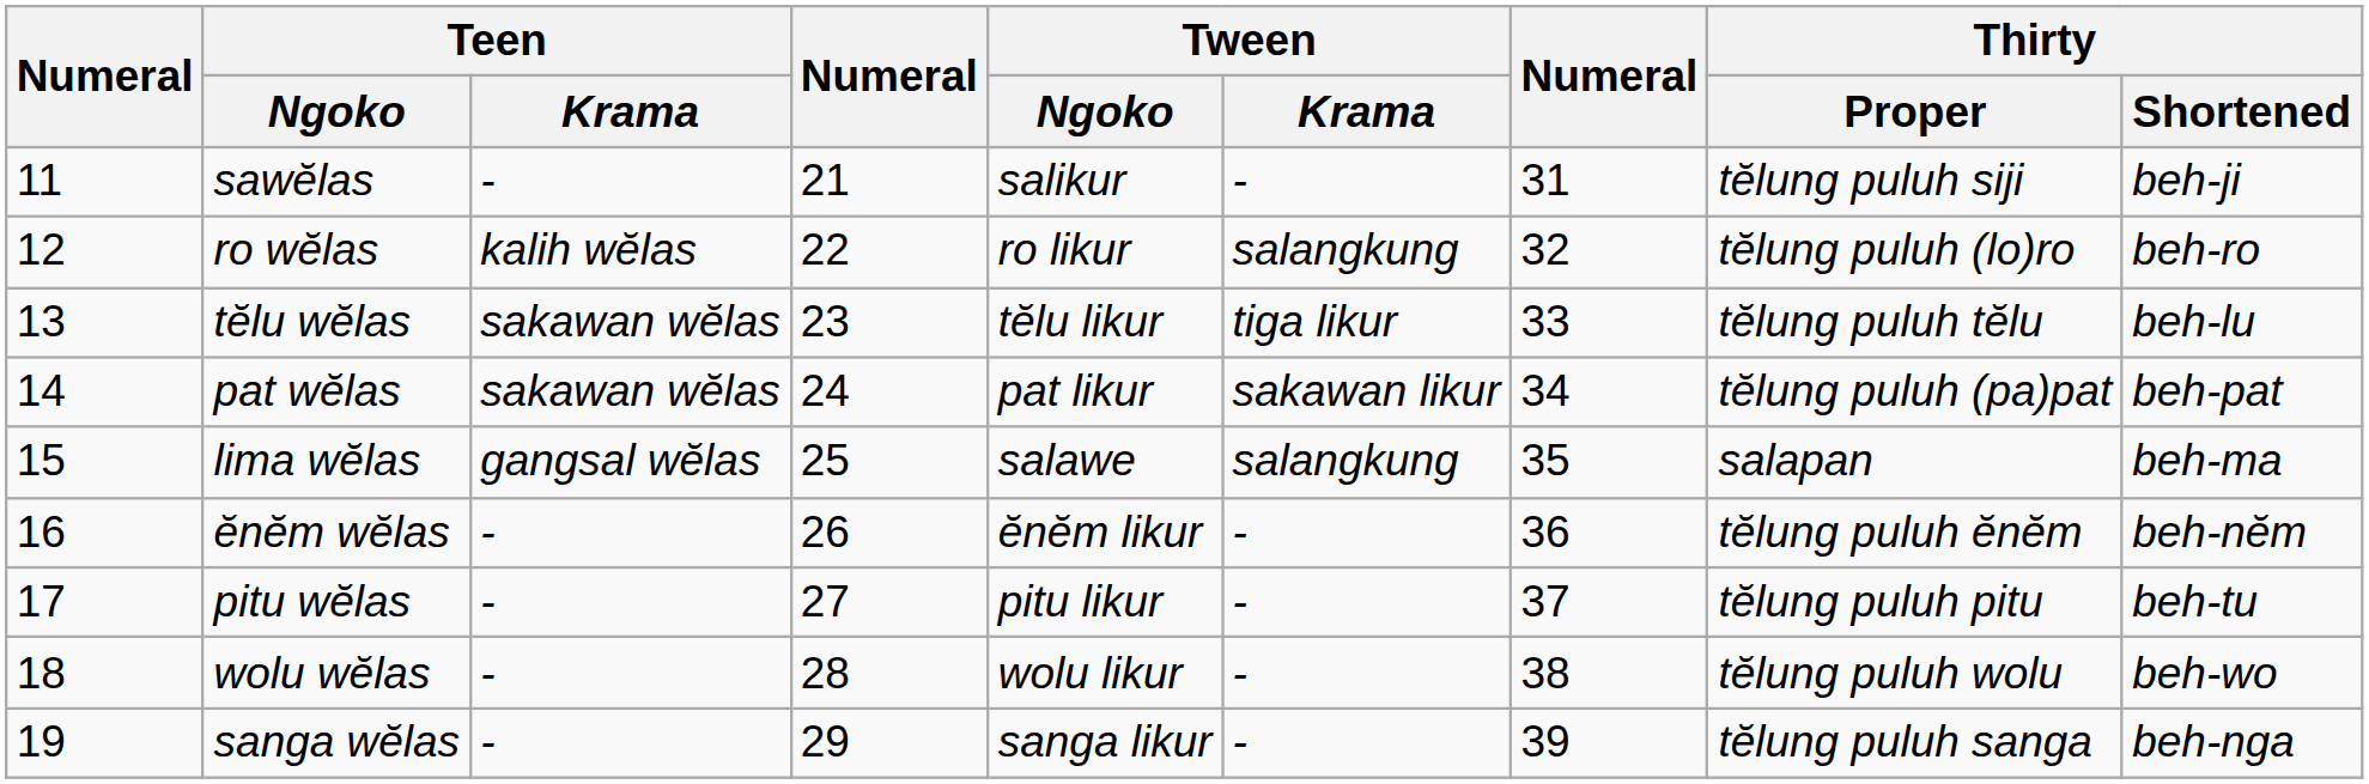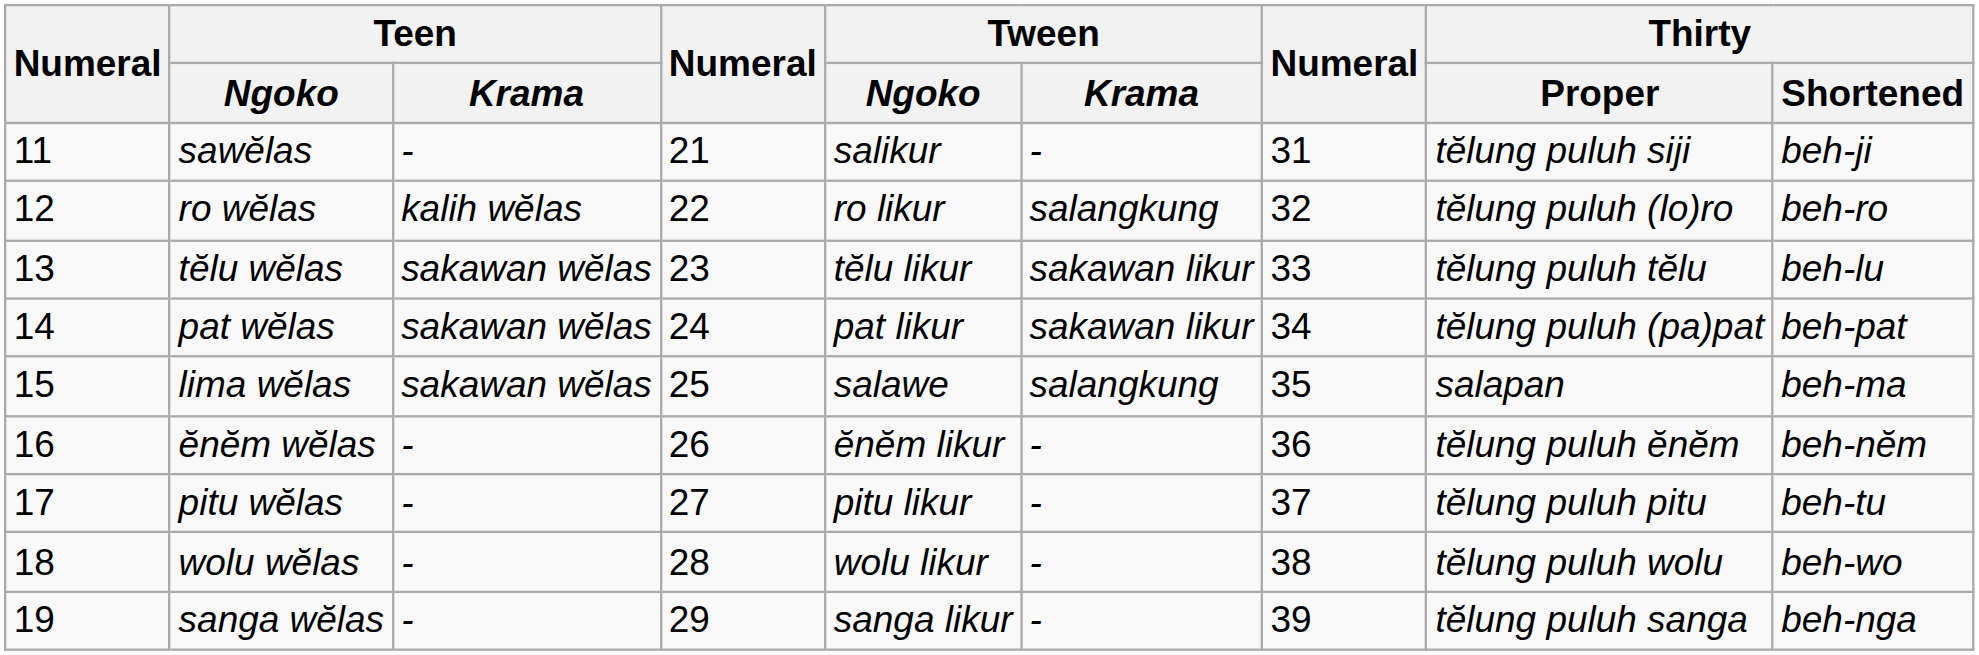tĕlu wĕlas | Tween / Krama: tiga likur -> sakawan likur
lima wĕlas | Teen / Krama: gangsal wĕlas -> sakawan wĕlas
